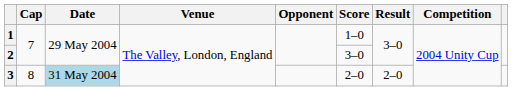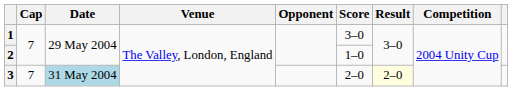1 | Score: 1–0 -> 3–0
2 | Score: 3–0 -> 1–0
3 | Cap: 8 -> 7
3 | Result: no background -> lightyellow background
